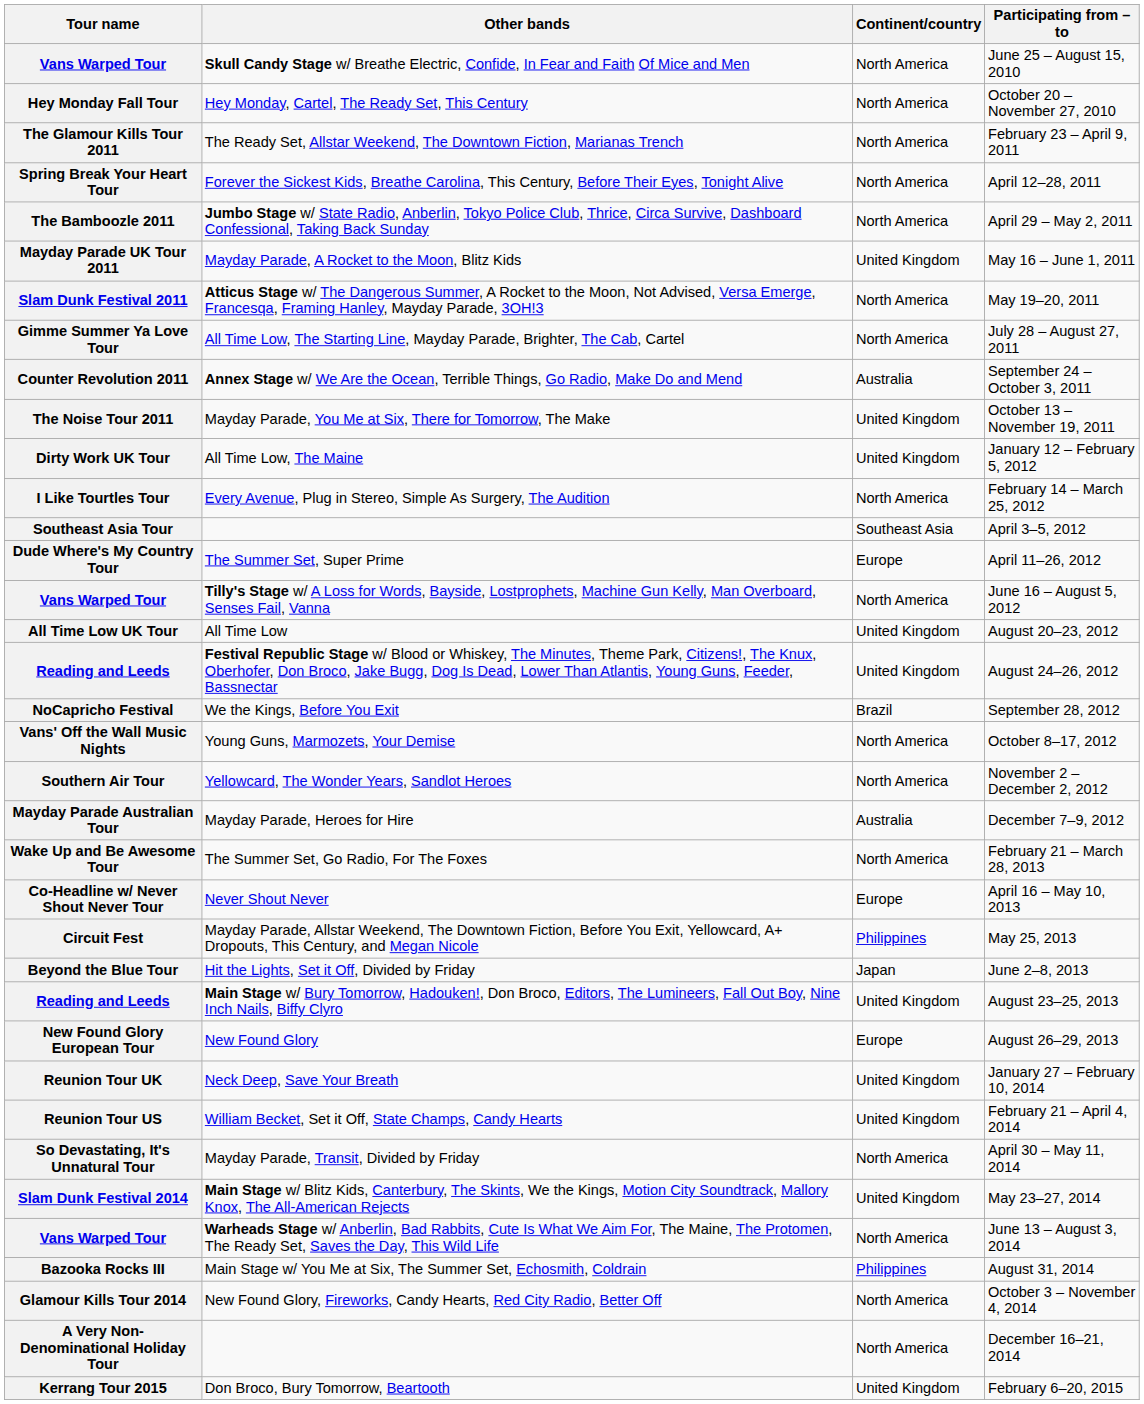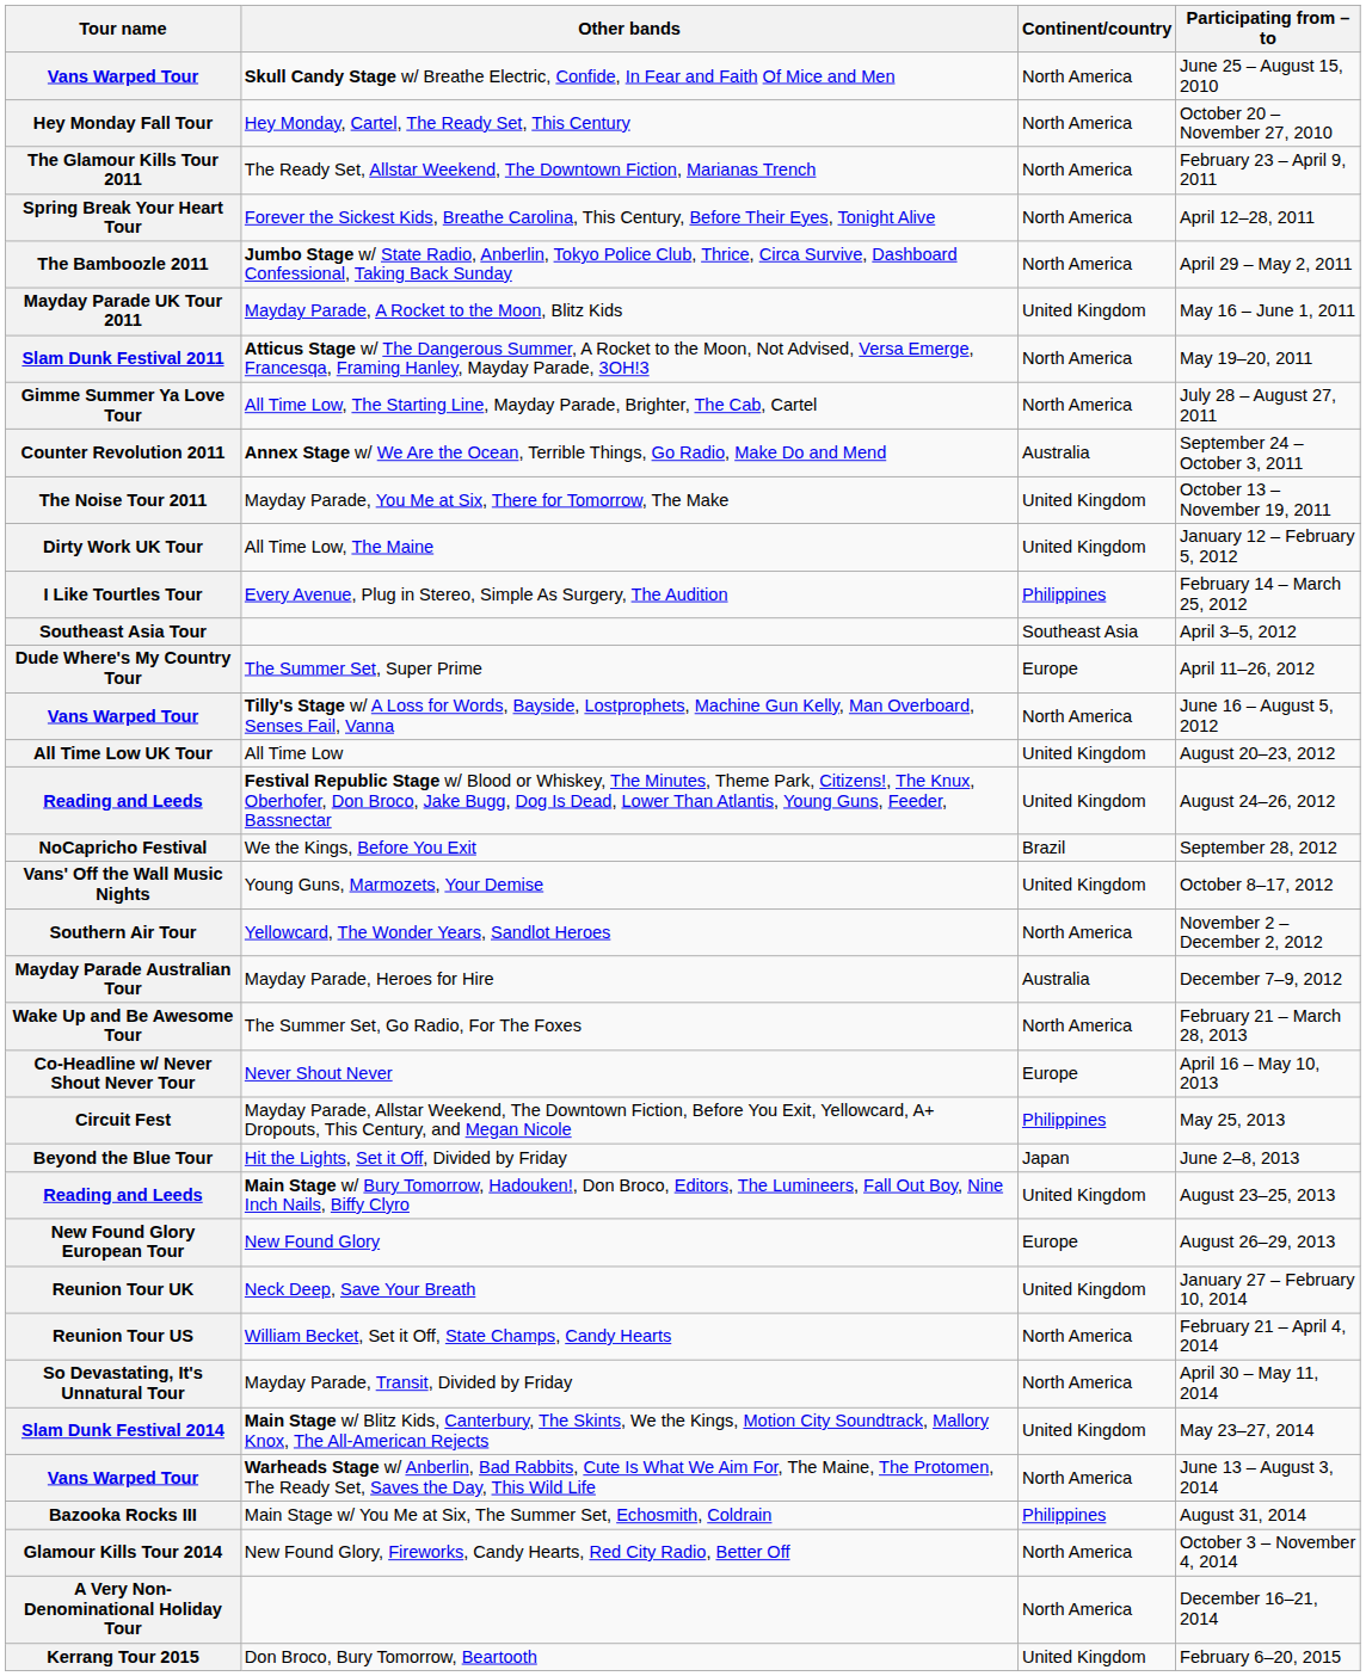I Like Tourtles Tour | Continent/country: North America -> Philippines
Vans' Off the Wall Music Nights | Continent/country: North America -> United Kingdom
Reunion Tour US | Continent/country: United Kingdom -> North America
